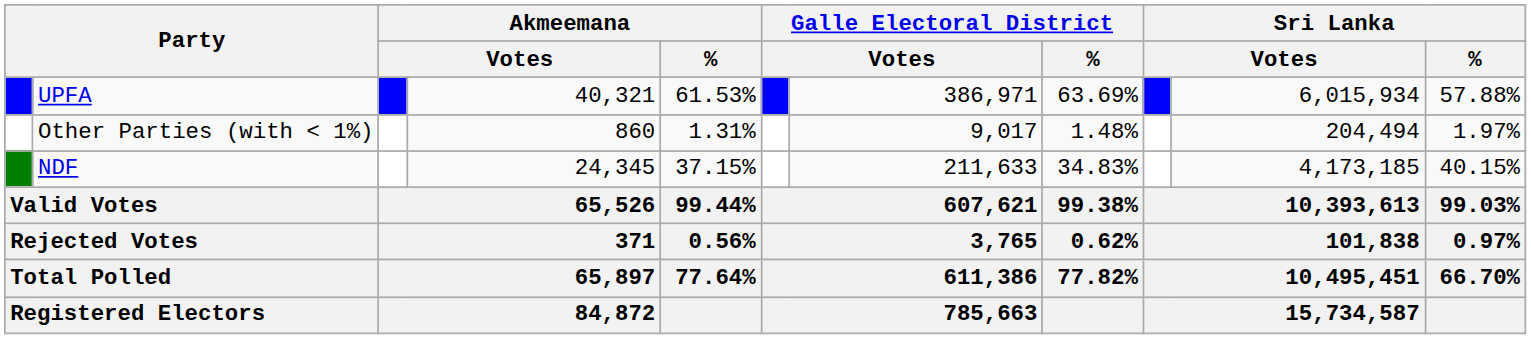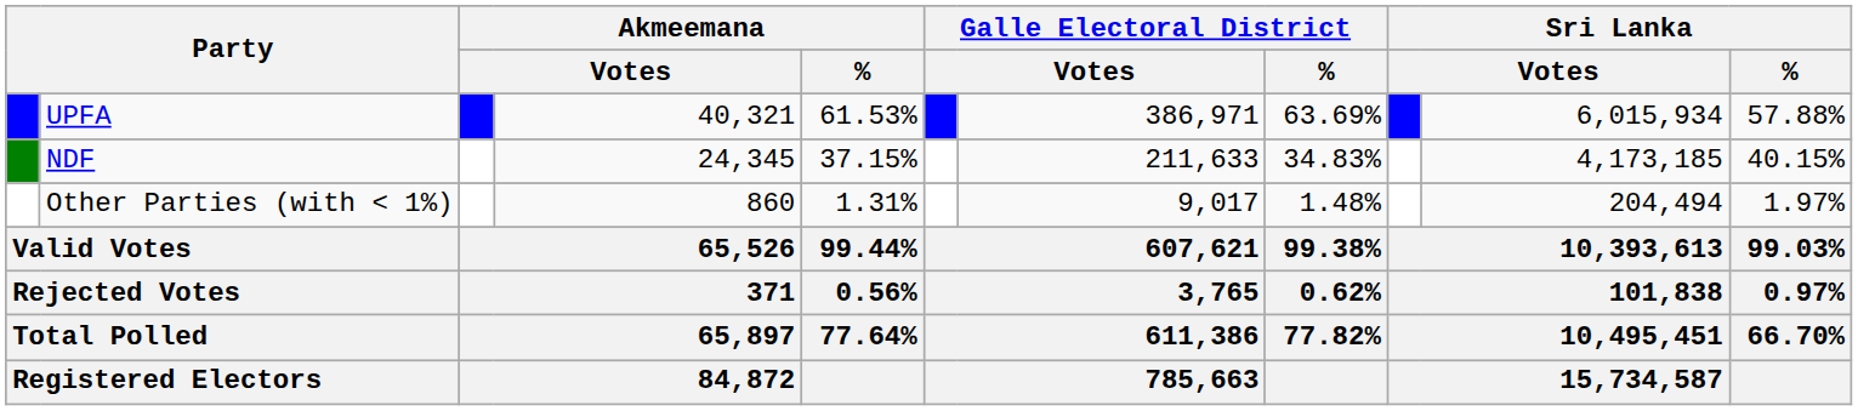rows swapped: NDF <-> Other Parties (with < 1%)
